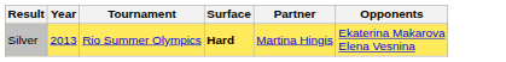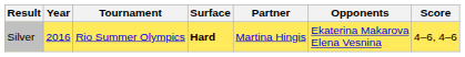+ column: Score | 4–6, 4–6
Silver | Year: 2013 -> 2016
